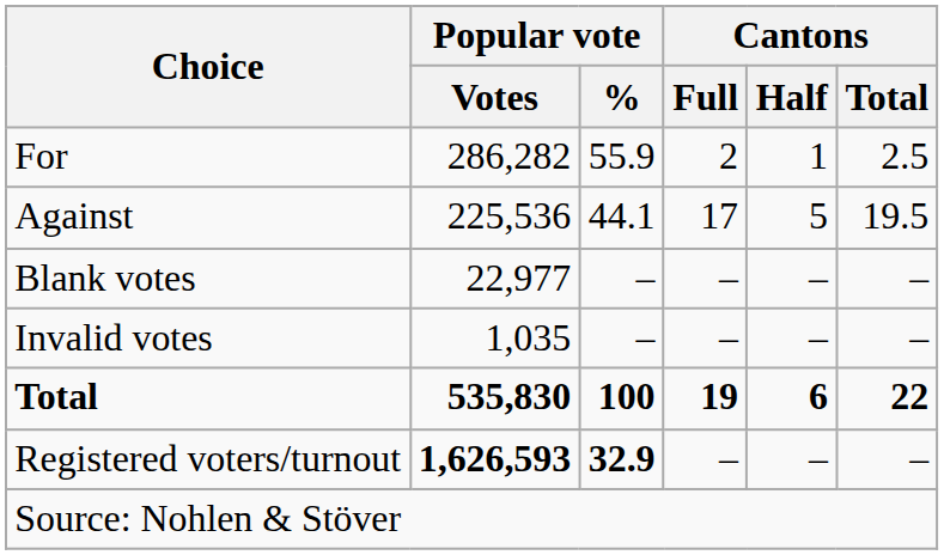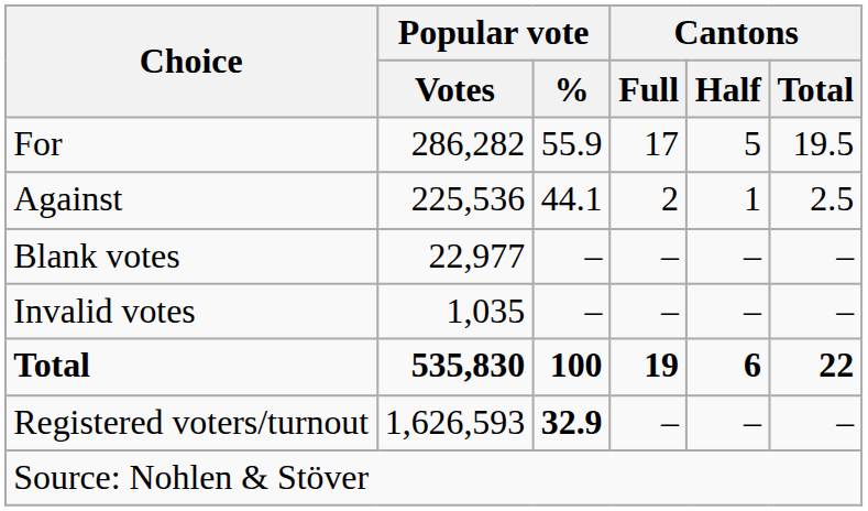For | Cantons / Full: 2 -> 17
For | Cantons / Half: 1 -> 5
For | Cantons / Total: 2.5 -> 19.5
Against | Cantons / Full: 17 -> 2
Against | Cantons / Half: 5 -> 1
Against | Cantons / Total: 19.5 -> 2.5
Registered voters/turnout | Popular vote / Votes: bold -> normal
